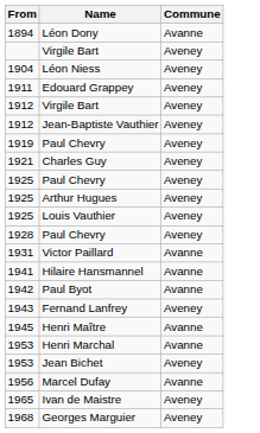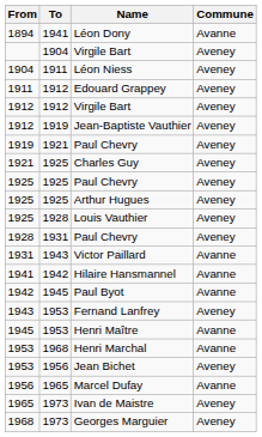+ column: To | 1941 | 1904 | 1911 | 1912 | 1912 | 1919 | 1921 | 1925 | 1925 | 1925 | 1928 | 1931 | 1943 | 1942 | 1945 | 1953 | 1953 | 1968 | 1956 | 1965 | 1973 | 1973
